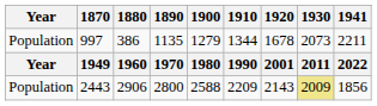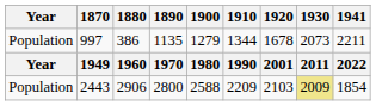2443 | 1920: 2143 -> 2103
2443 | 1941: 1856 -> 1854
